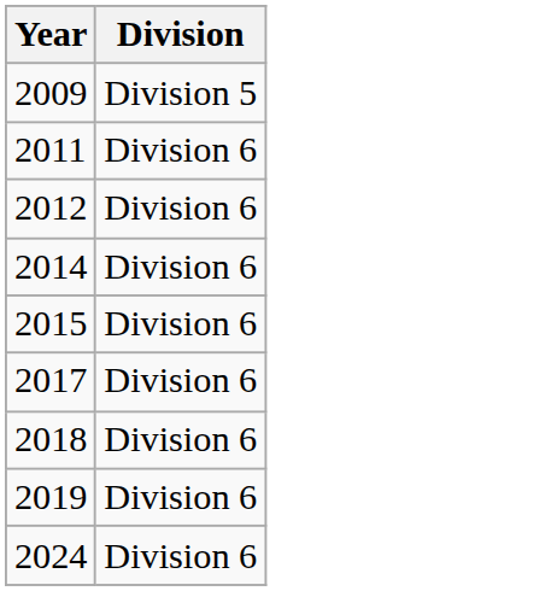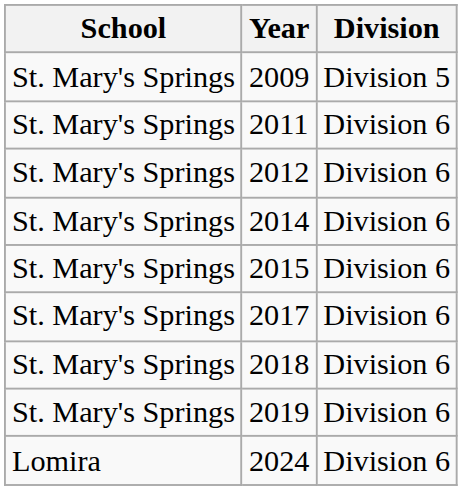+ column: School | St. Mary's Springs | St. Mary's Springs | St. Mary's Springs | St. Mary's Springs | St. Mary's Springs | St. Mary's Springs | St. Mary's Springs | St. Mary's Springs | Lomira
